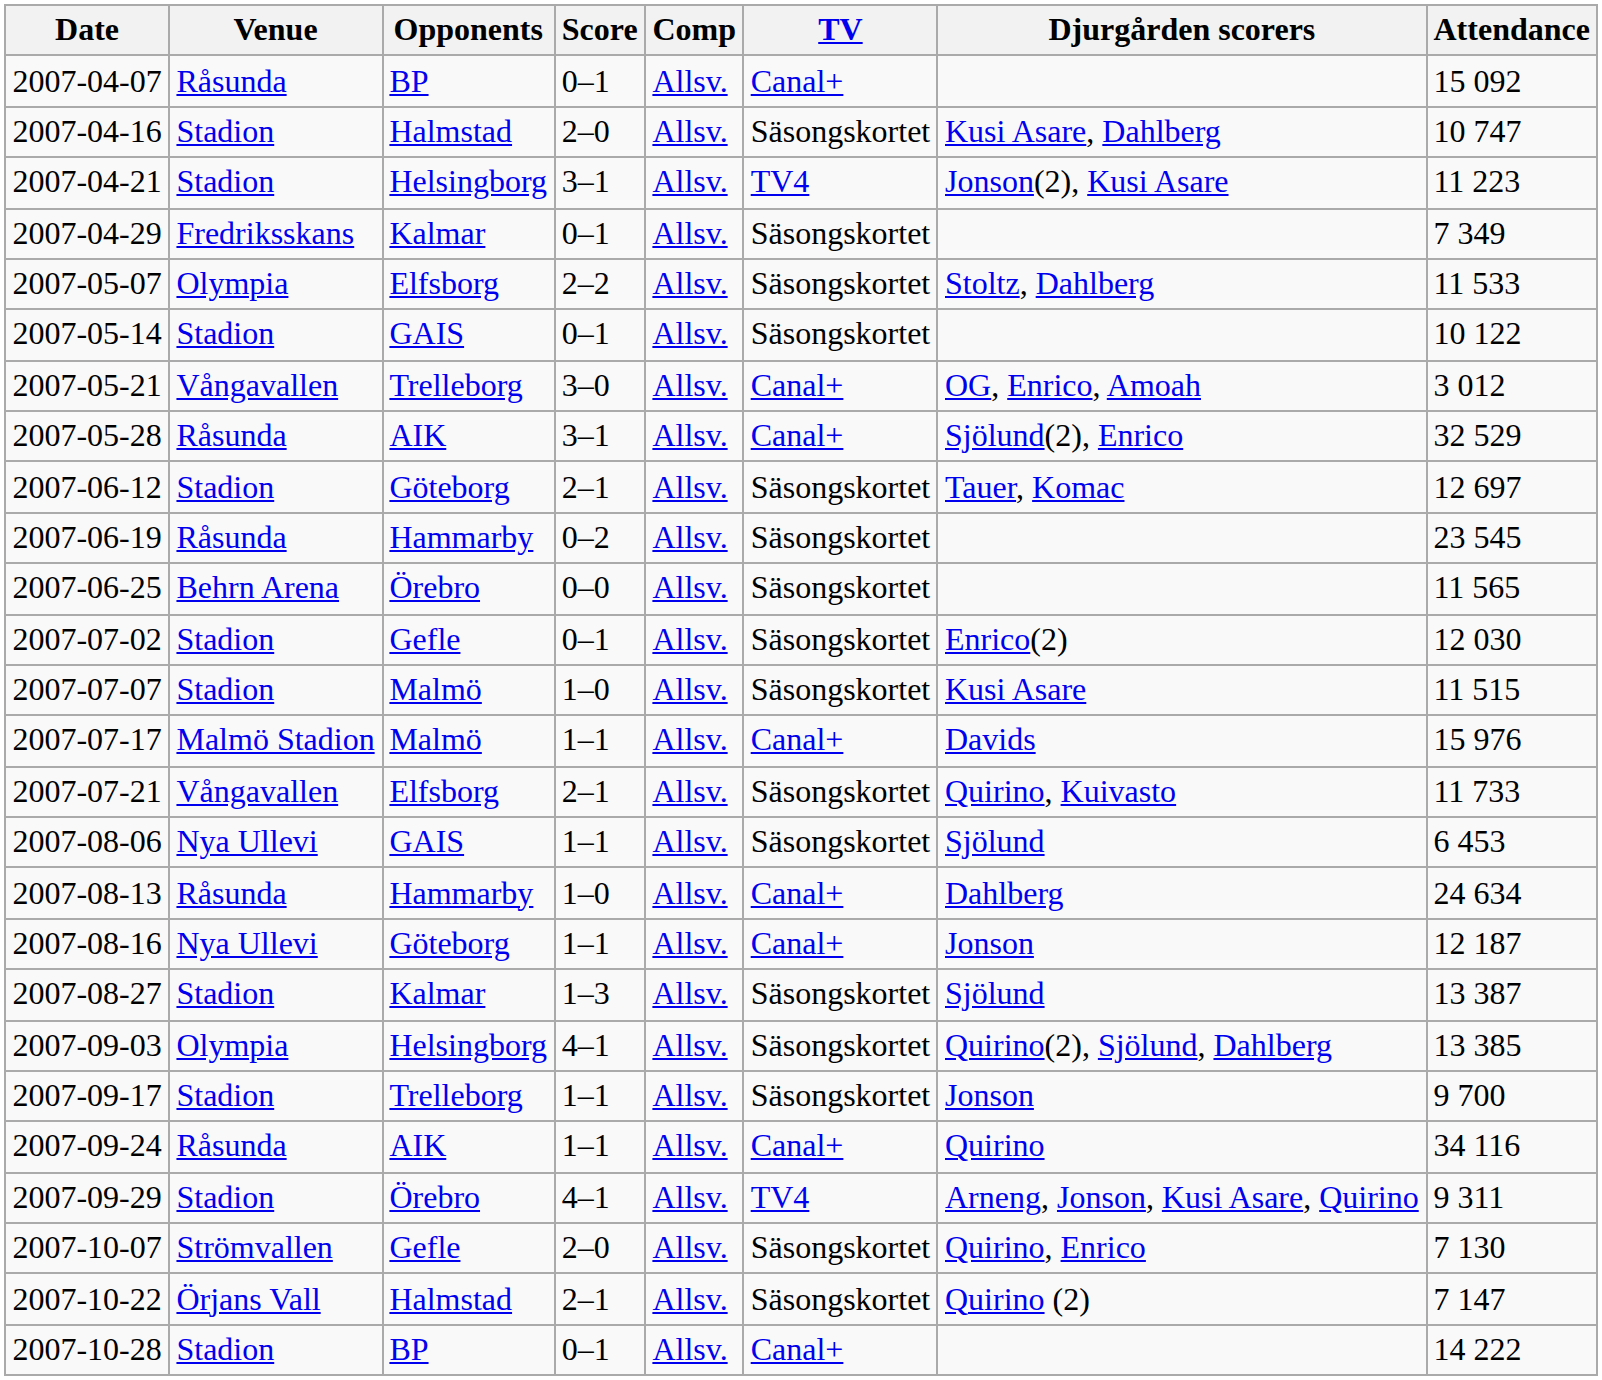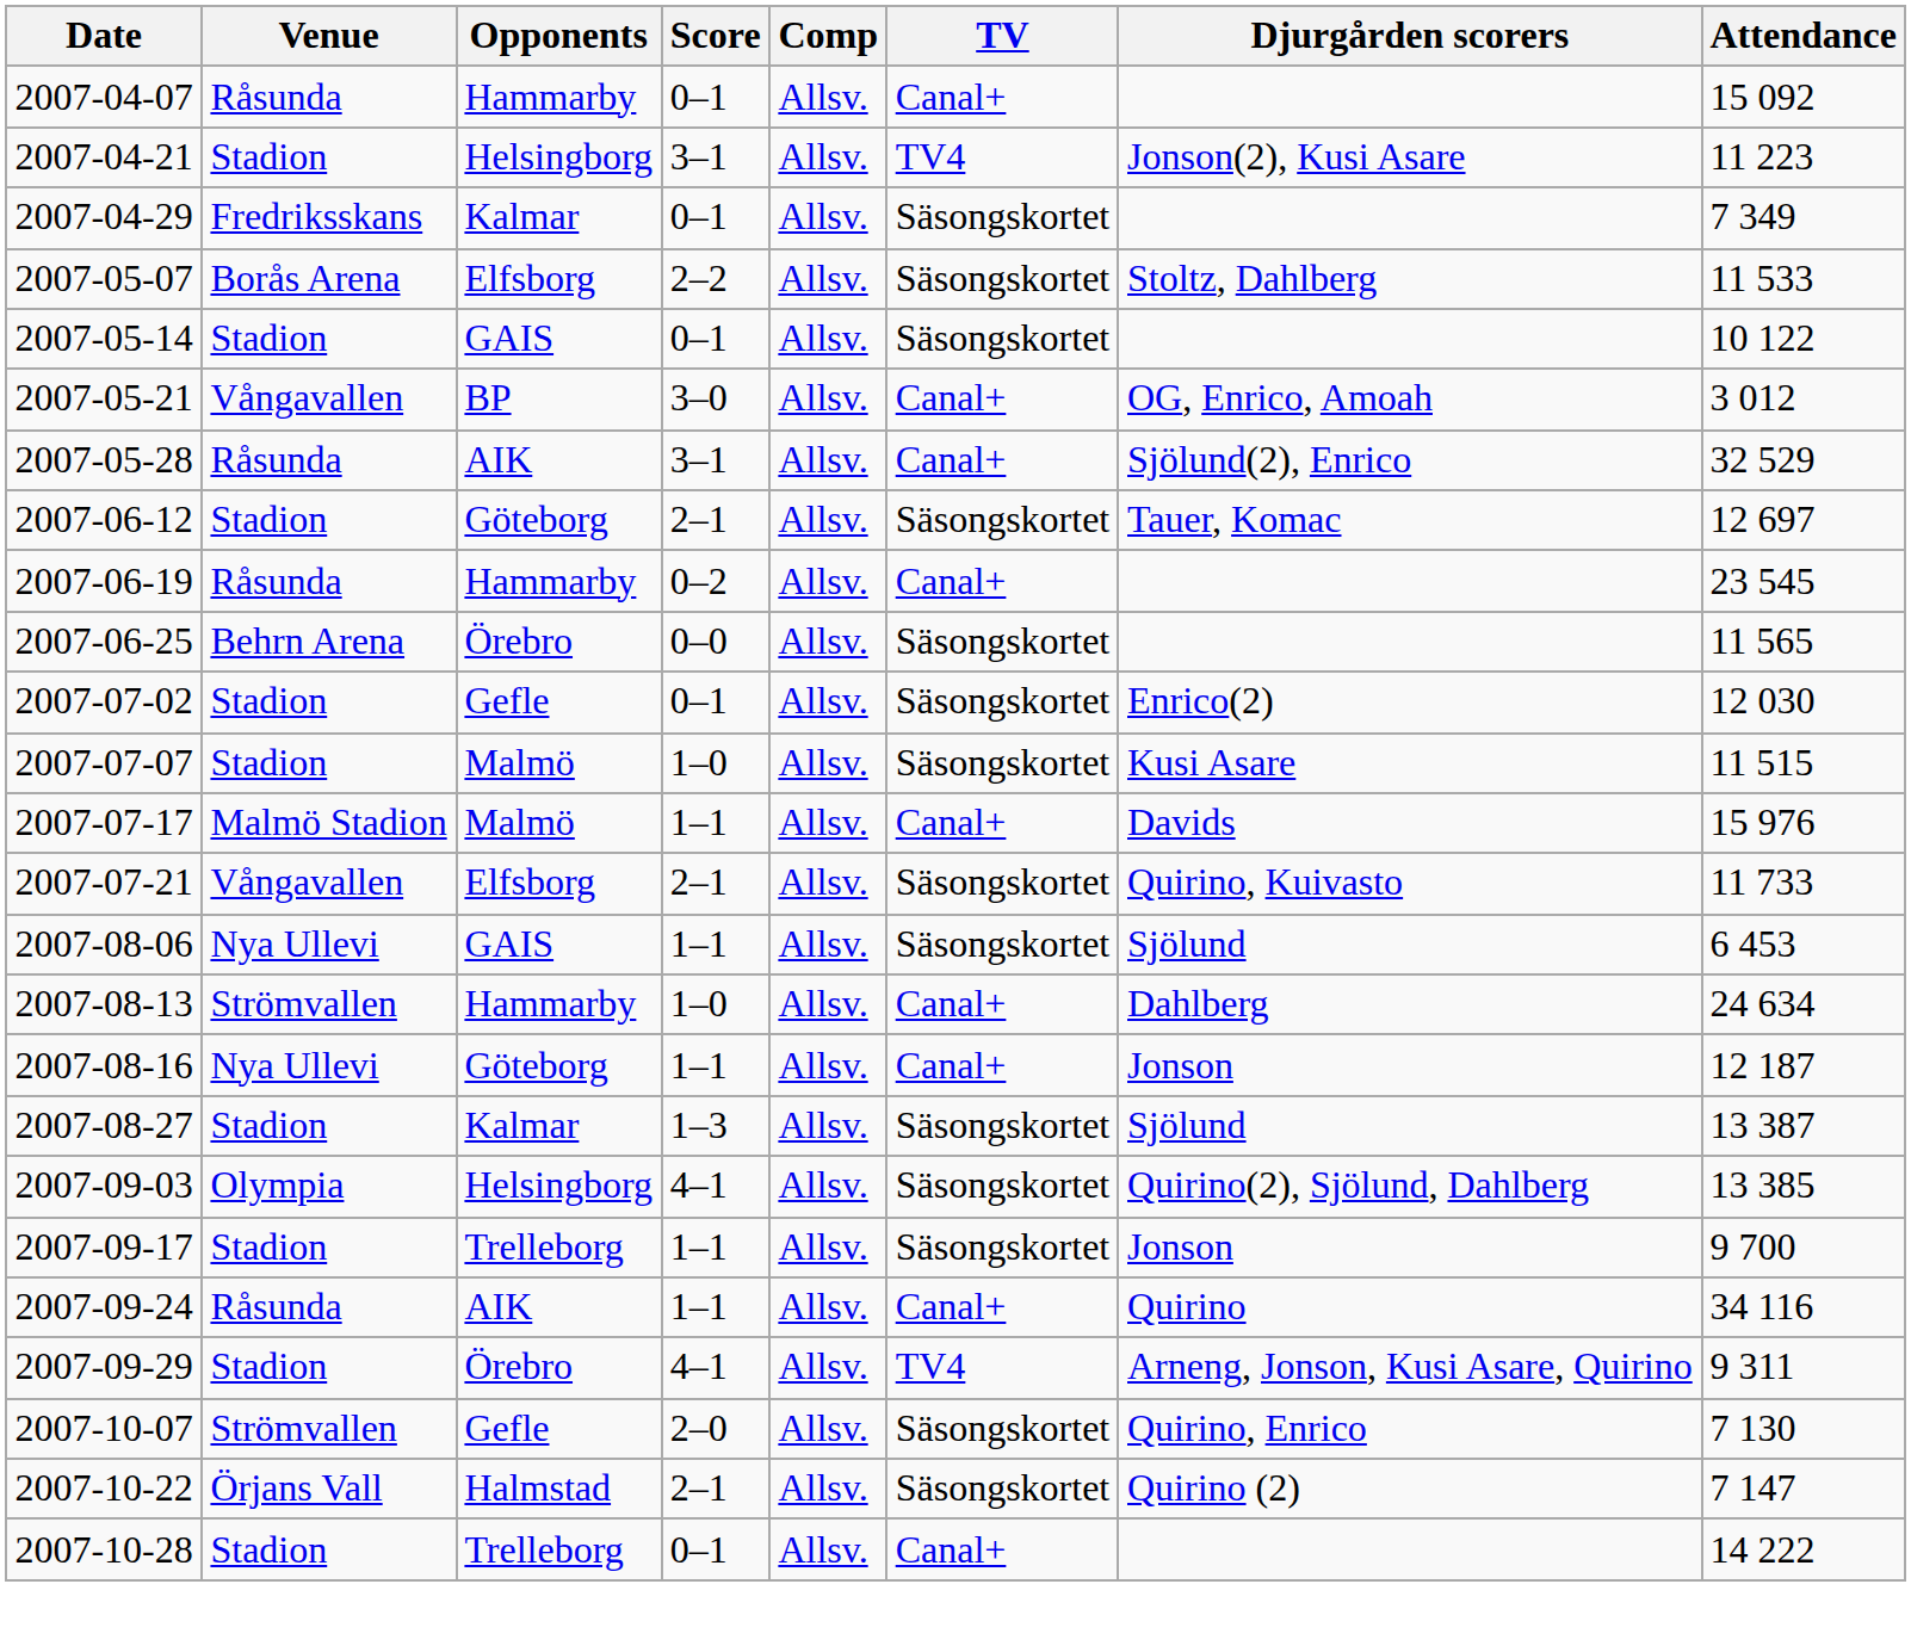2007-04-07 | Opponents: BP -> Hammarby
- row: 2007-04-16 | Stadion | Halmstad | 2–0 | Allsv. | Säsongskortet | Kusi Asare, Dahlberg | 10 747
2007-05-07 | Venue: Olympia -> Borås Arena
2007-05-21 | Opponents: Trelleborg -> BP
2007-06-19 | TV: Säsongskortet -> Canal+
2007-08-13 | Venue: Råsunda -> Strömvallen
2007-10-28 | Opponents: BP -> Trelleborg
